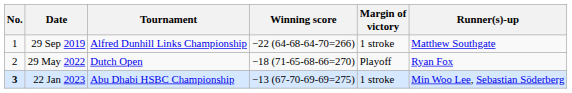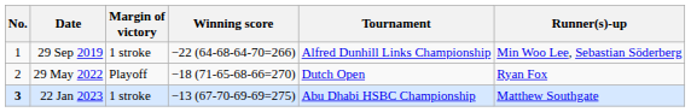columns swapped: Tournament <-> Margin of victory
29 Sep 2019 | Runner(s)-up: Matthew Southgate -> Min Woo Lee, Sebastian Söderberg
22 Jan 2023 | Runner(s)-up: Min Woo Lee, Sebastian Söderberg -> Matthew Southgate
